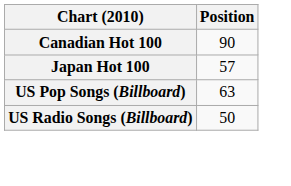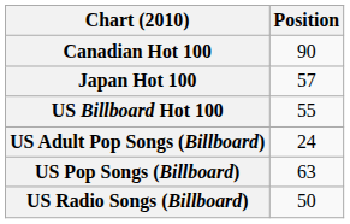+ row: US Billboard Hot 100 | 55
+ row: US Adult Pop Songs (Billboard) | 24
